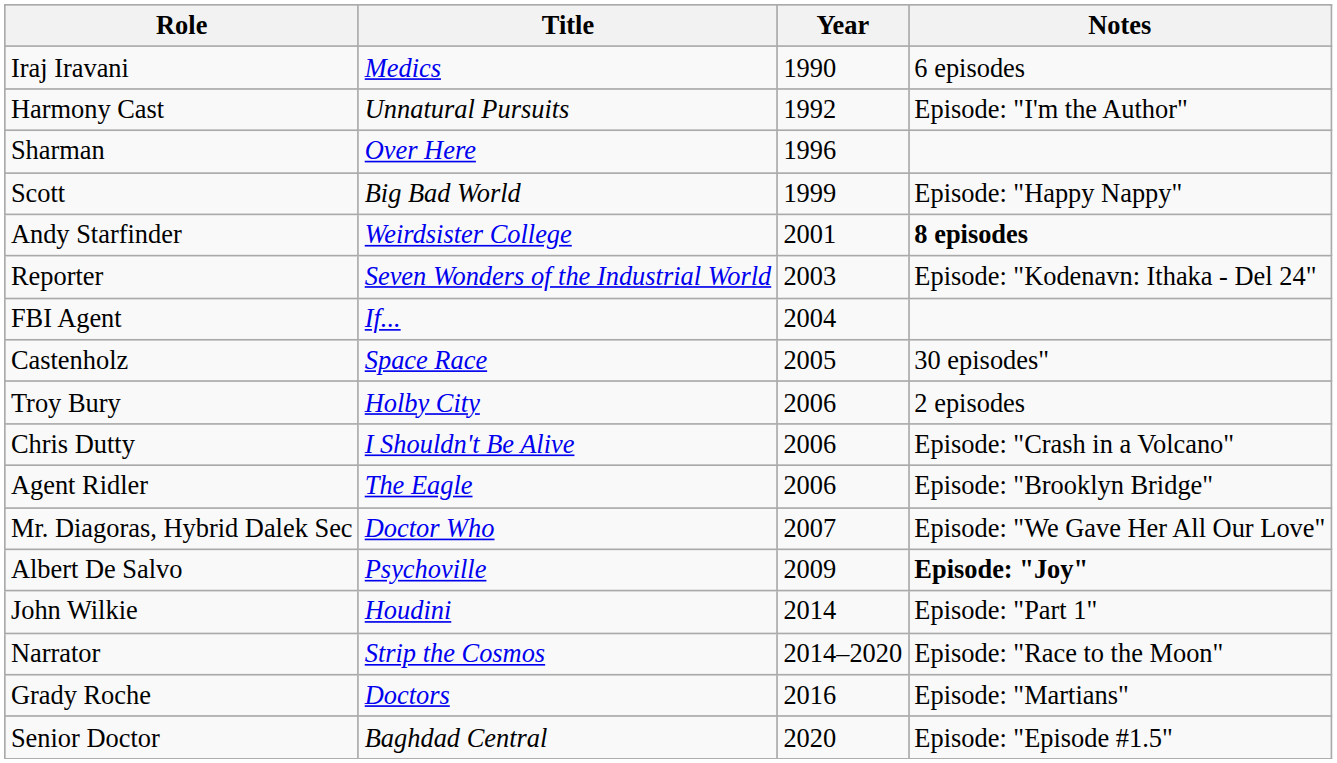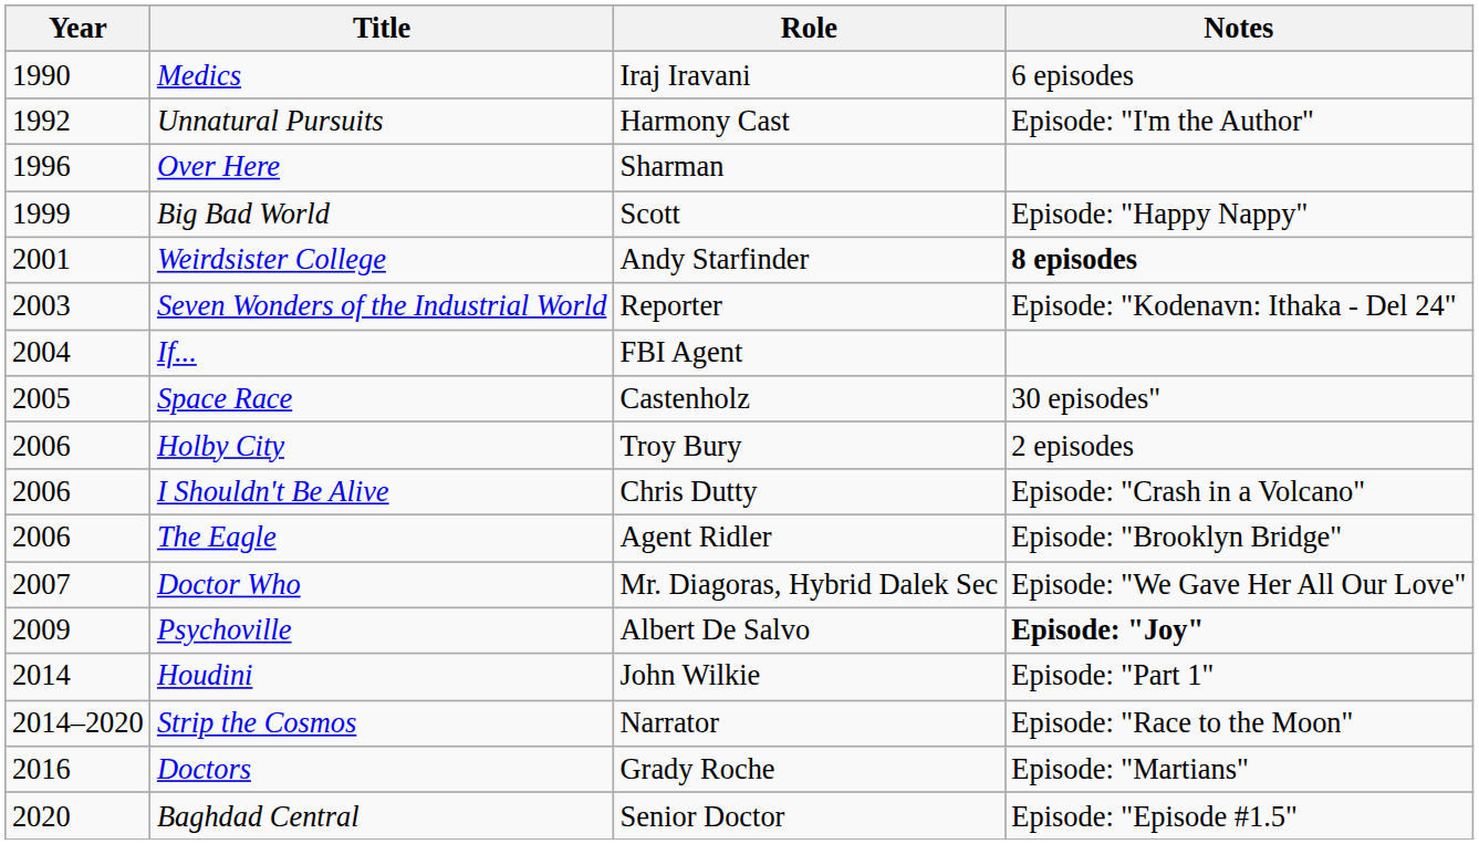columns swapped: Year <-> Role
